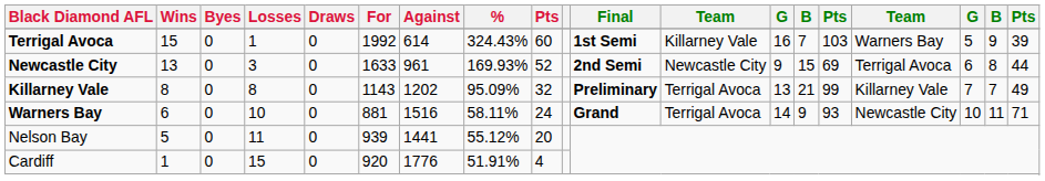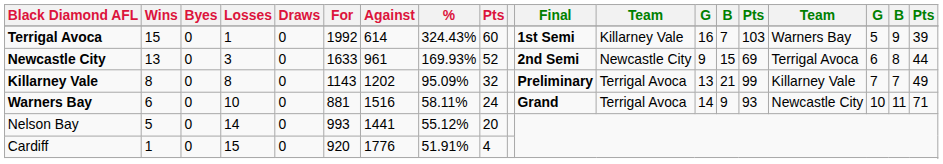Nelson Bay | Losses: 11 -> 14
Nelson Bay | For: 939 -> 993
